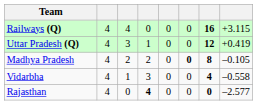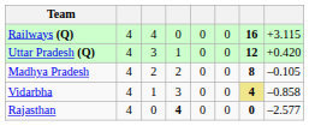Uttar Pradesh (Q) | column 8: +0.419 -> +0.420
Madhya Pradesh | column 6: bold -> normal
Vidarbha | column 7: no background -> khaki background
Vidarbha | column 8: –0.558 -> –0.858
